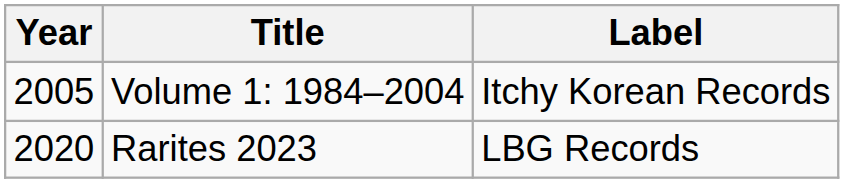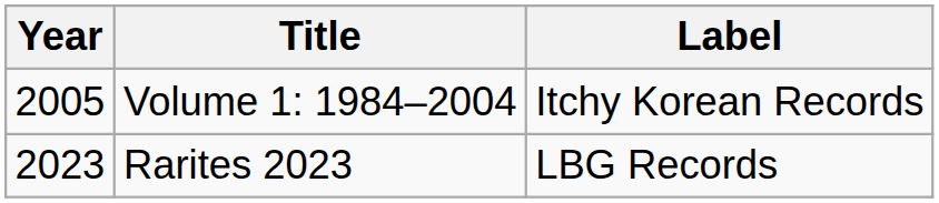Rarites 2023 | Year: 2020 -> 2023
